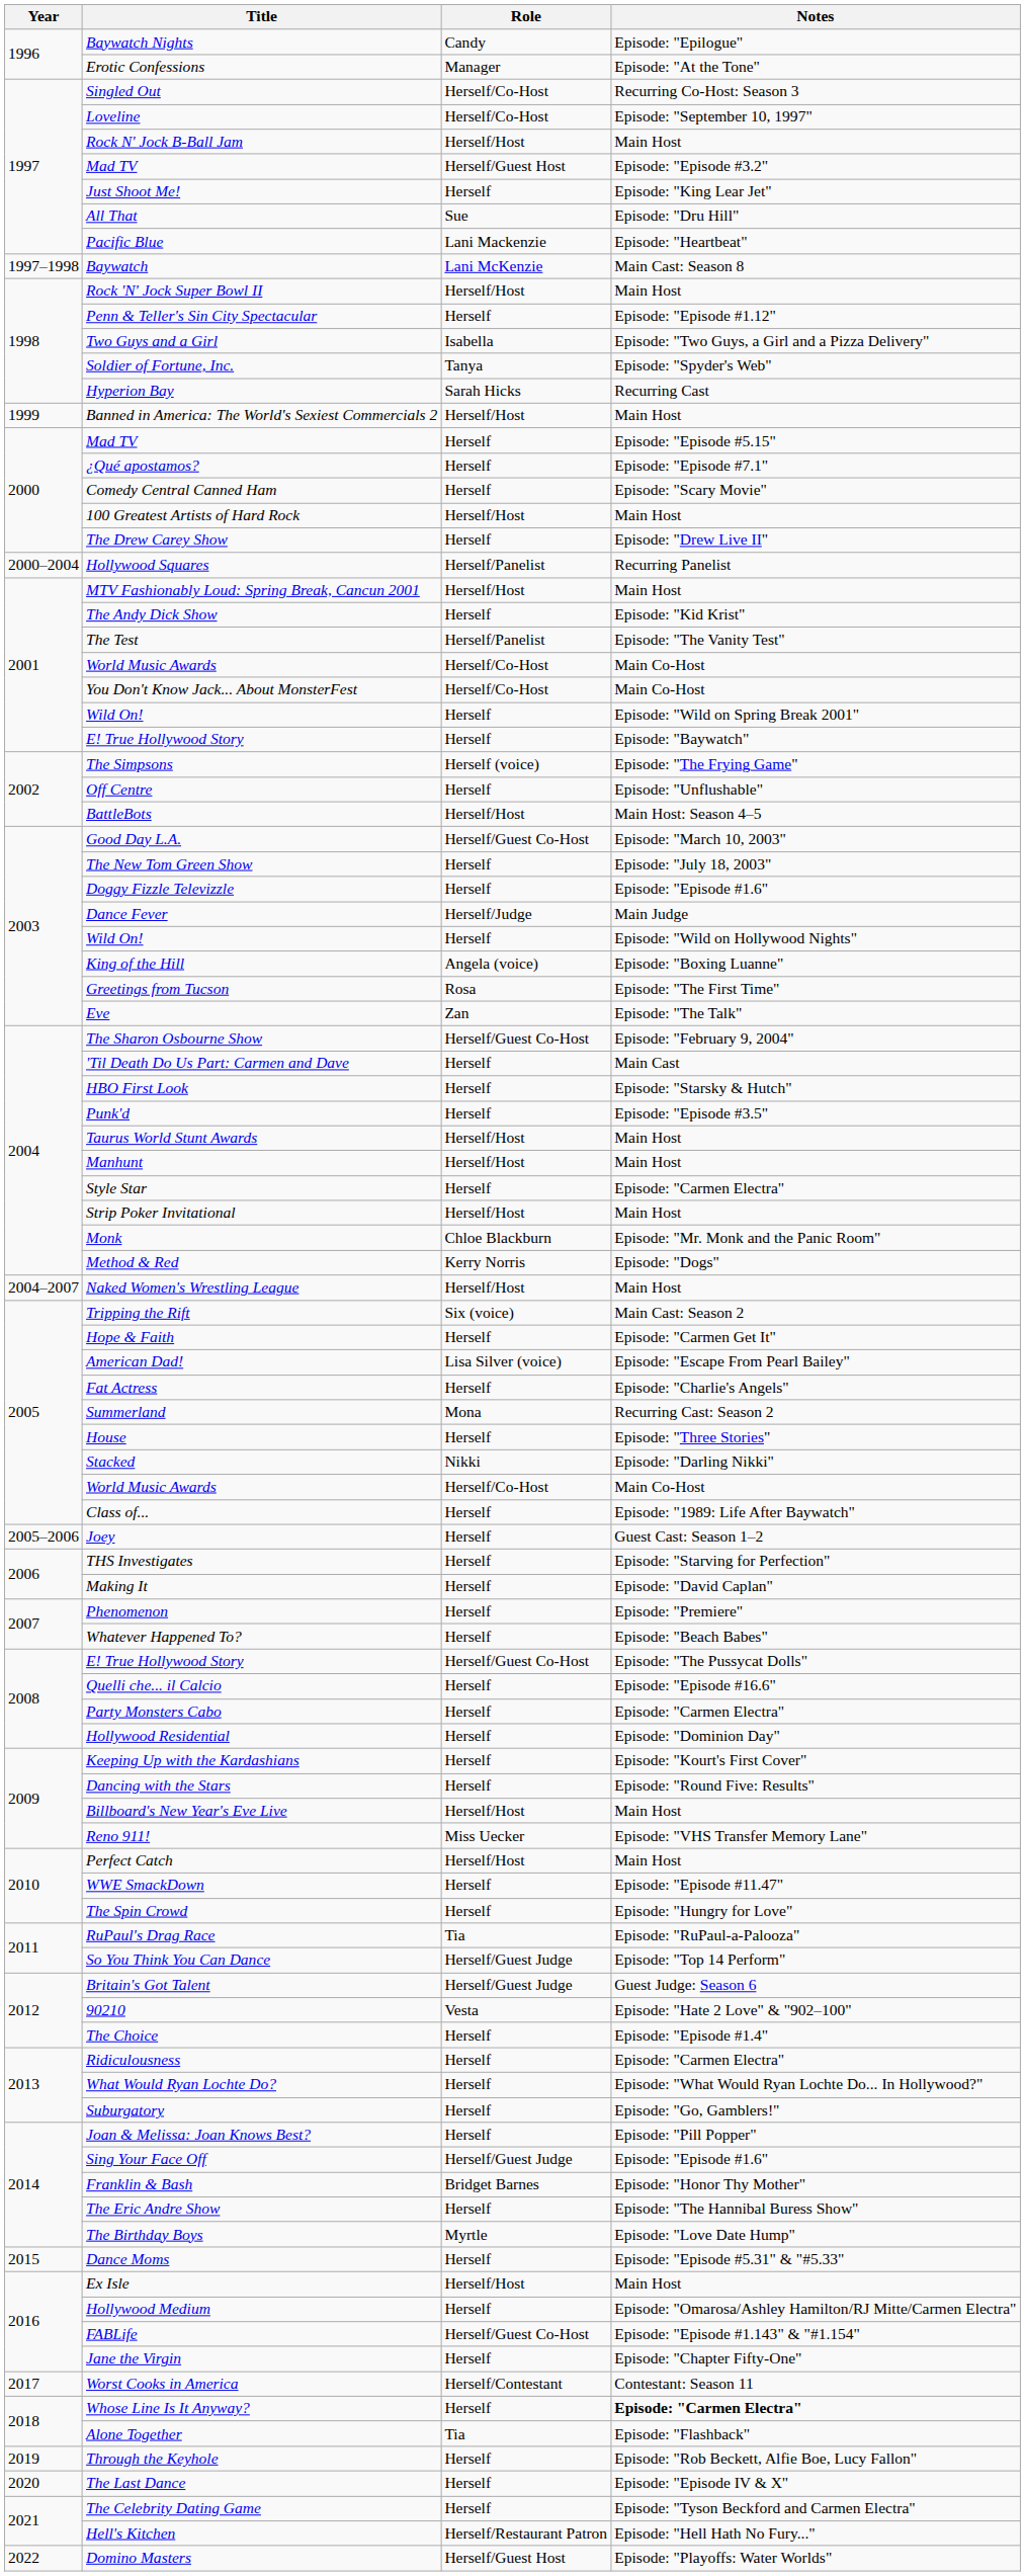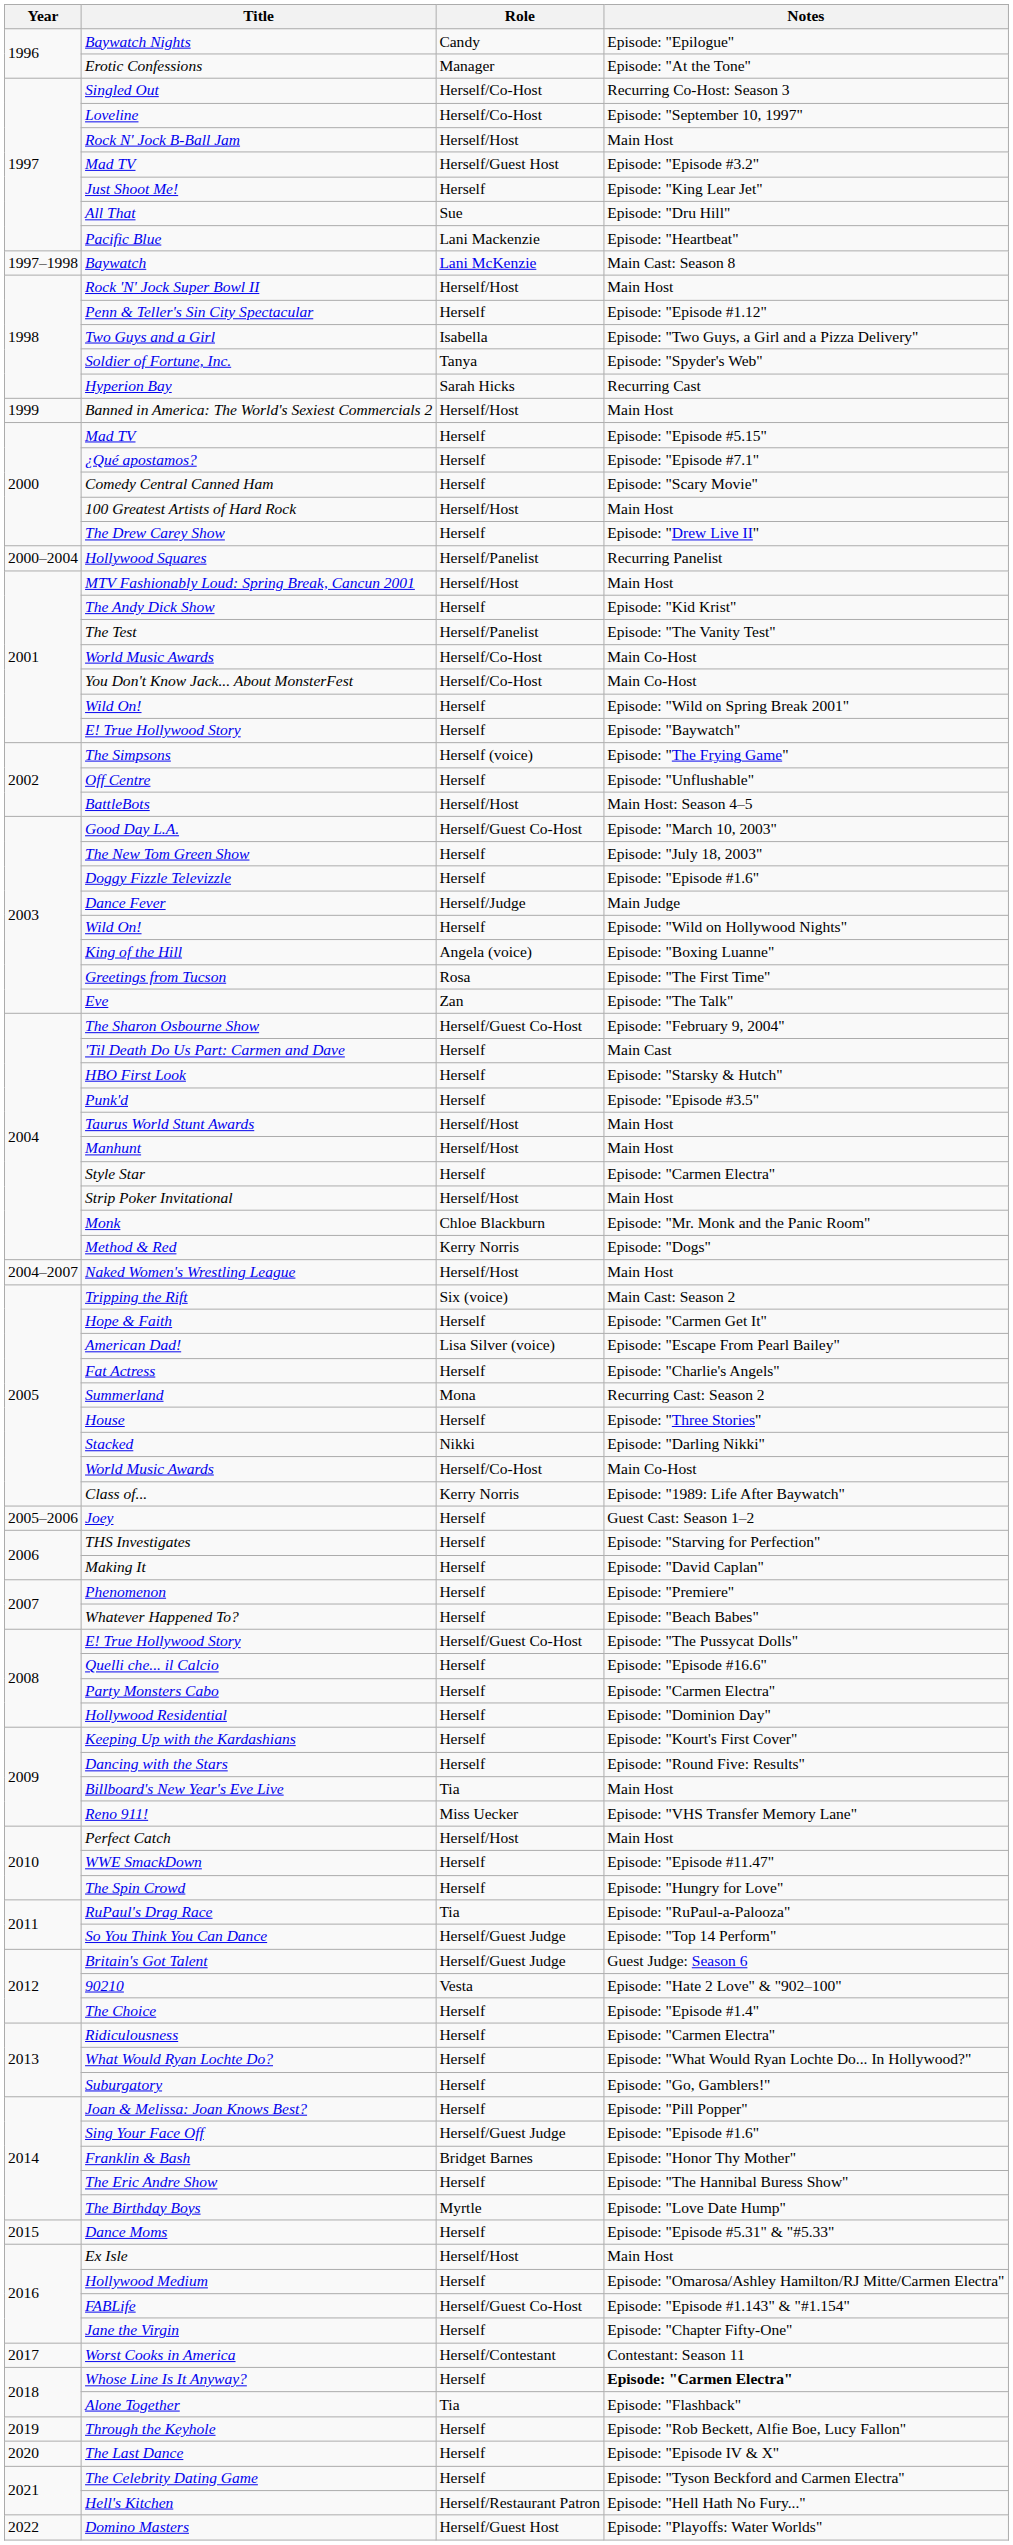Class of... | Role: Herself -> Kerry Norris
Billboard's New Year's Eve Live | Role: Herself/Host -> Tia
